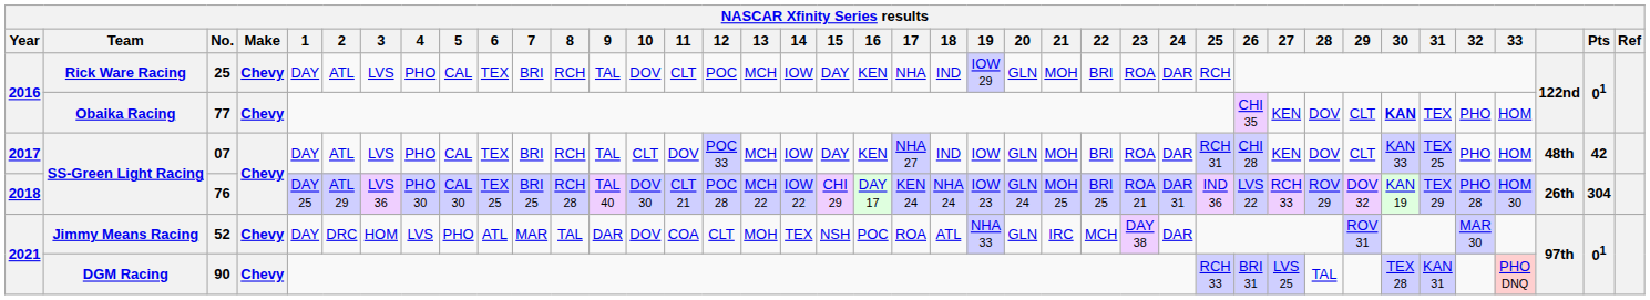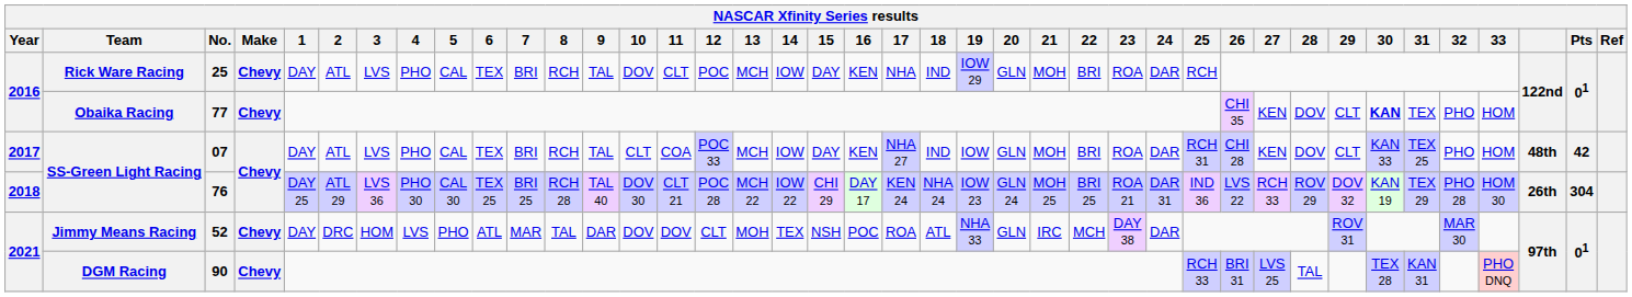07 | 11: DOV -> COA
52 | 11: COA -> DOV
